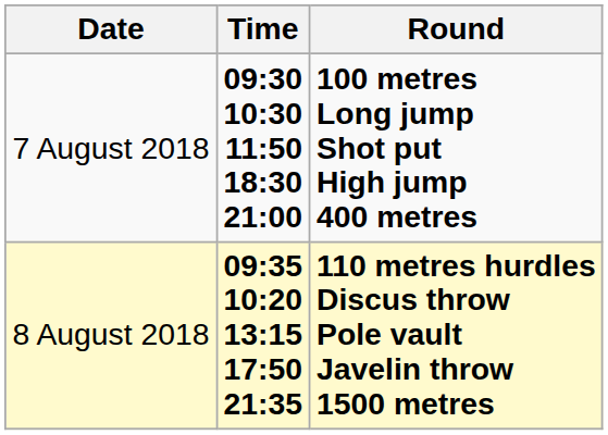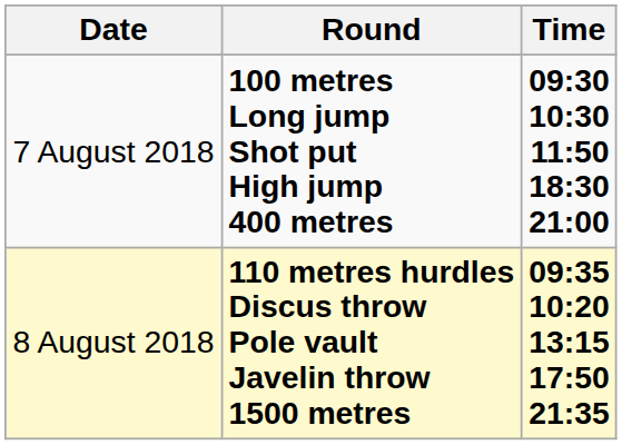columns swapped: Time <-> Round
